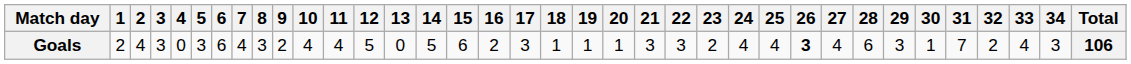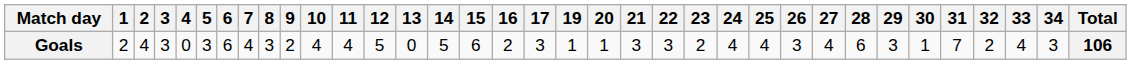- column: 18 | 1
Goals | 26: bold -> normal
